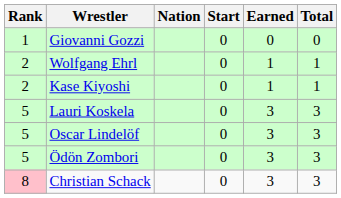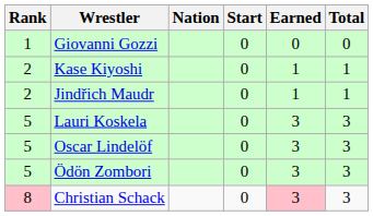- row: 2 | Wolfgang Ehrl | 0 | 1 | 1
+ row: 2 | Jindřich Maudr | 0 | 1 | 1
Christian Schack | Earned: no background -> pink background
